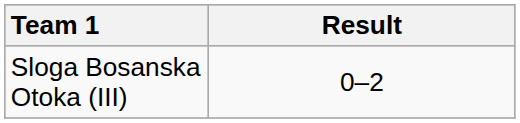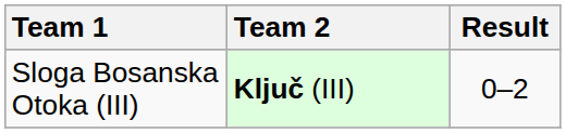+ column: Team 2 | Ključ (III)
